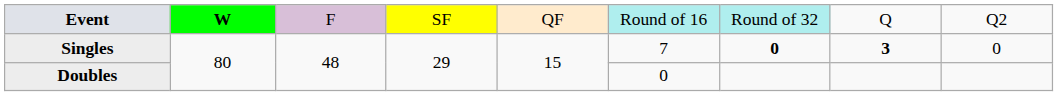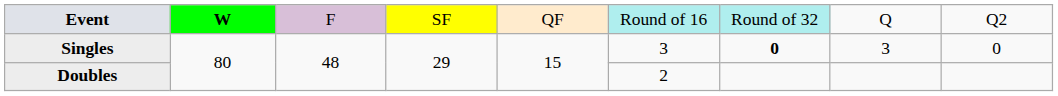Singles | column 6: 7 -> 3
Singles | column 8: bold -> normal
Doubles | column 6: 0 -> 2
